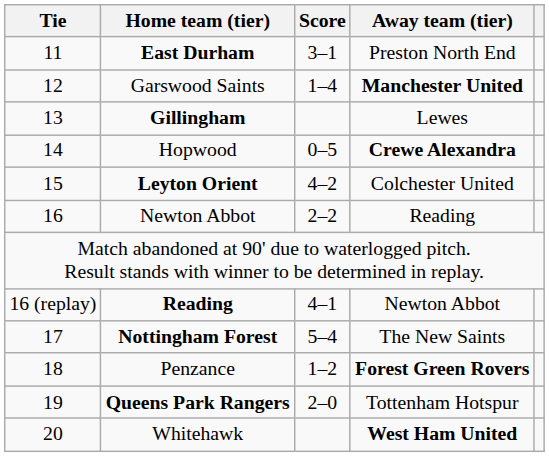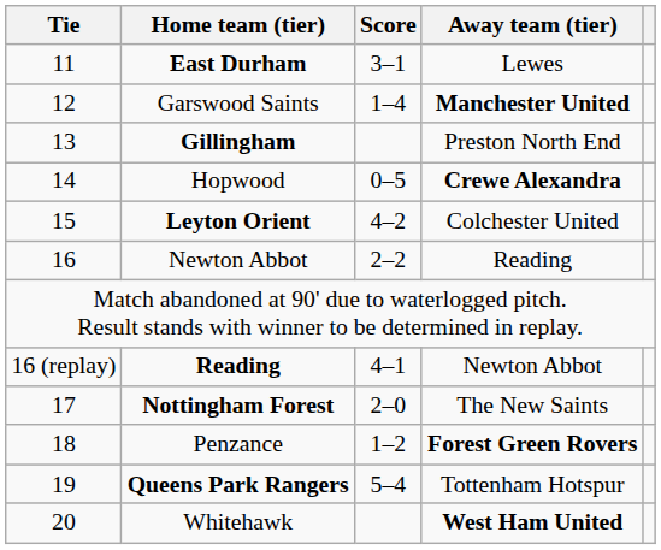East Durham | Away team (tier): Preston North End -> Lewes
Gillingham | Away team (tier): Lewes -> Preston North End
Nottingham Forest | Score: 5–4 -> 2–0
Queens Park Rangers | Score: 2–0 -> 5–4
